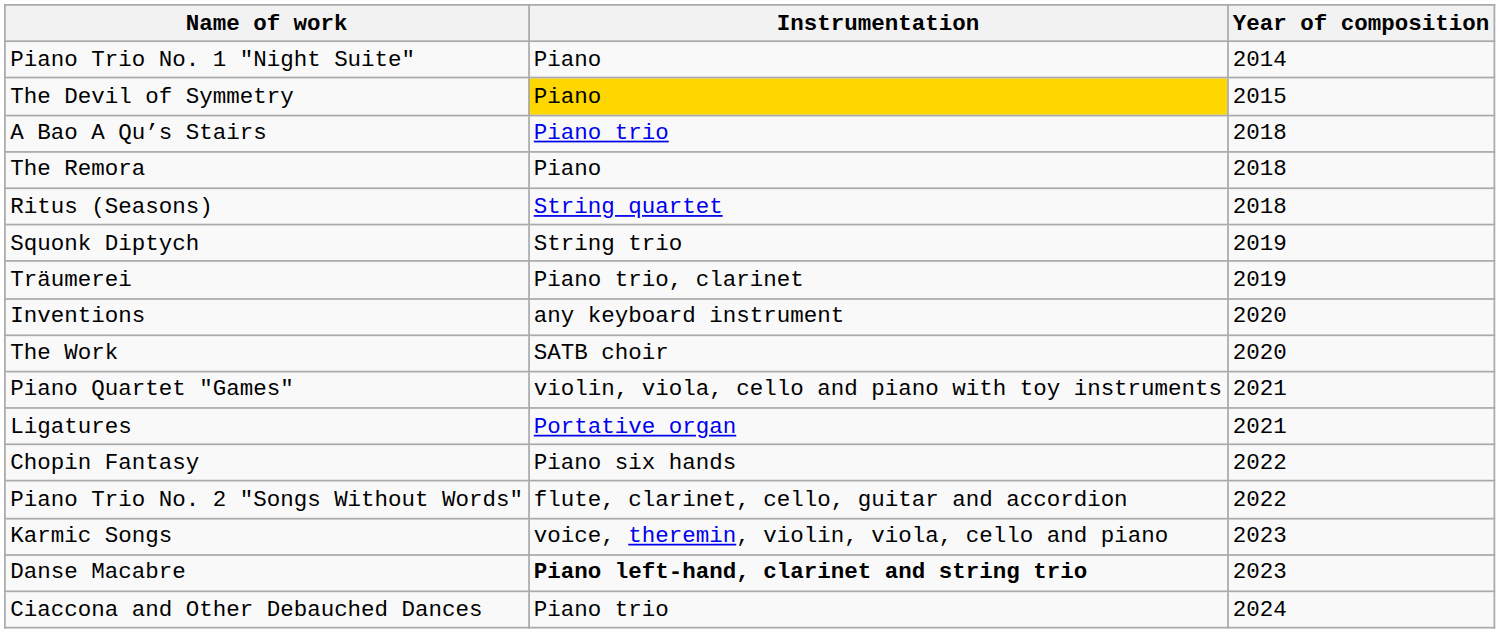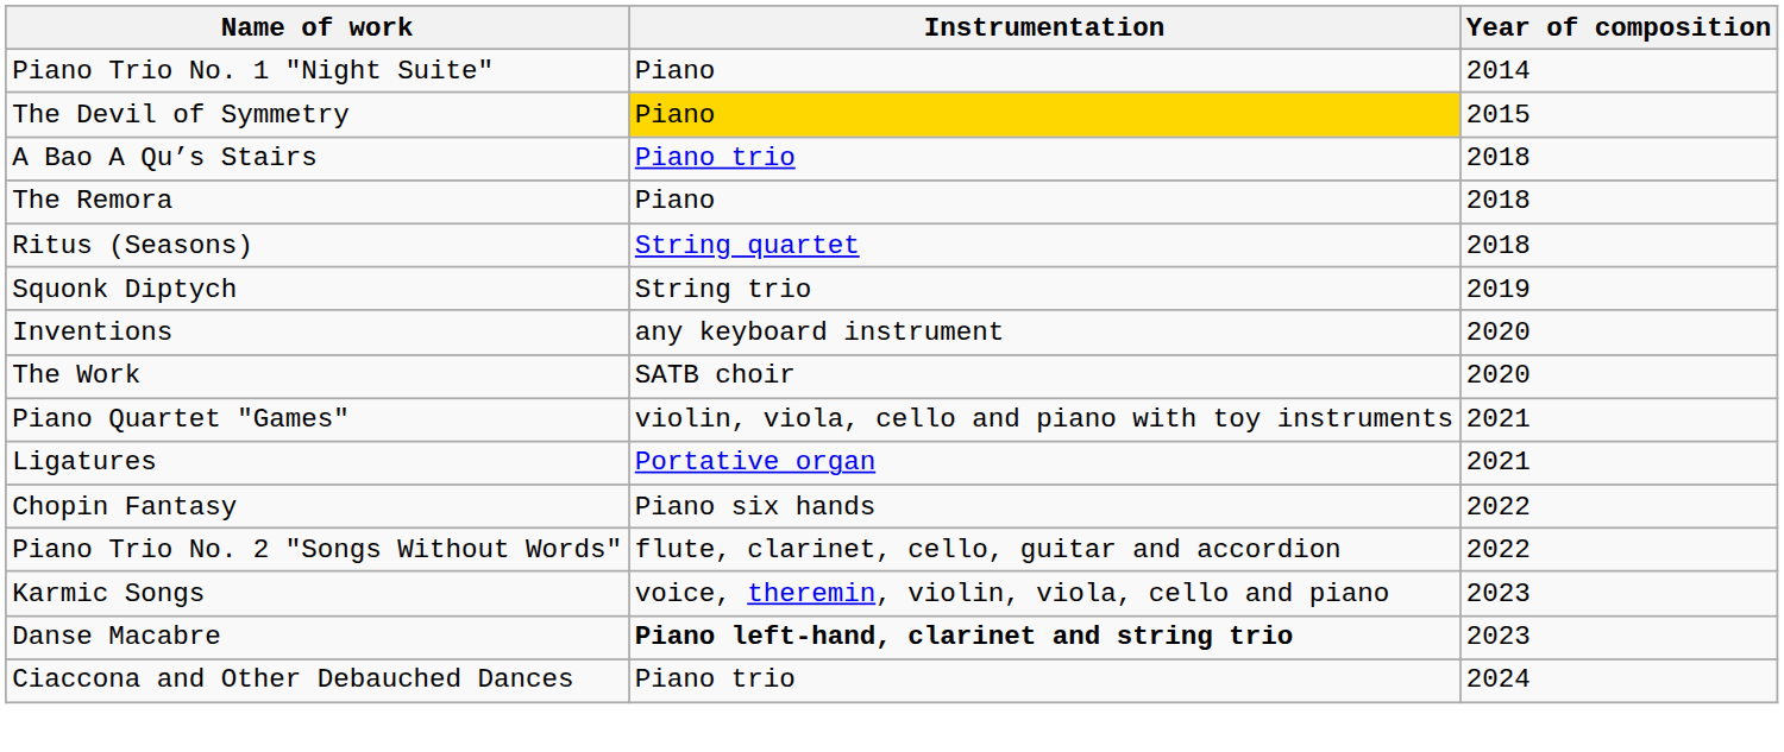- row: Träumerei | Piano trio, clarinet | 2019
